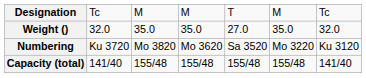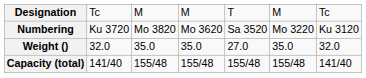rows swapped: Numbering <-> Weight ()
